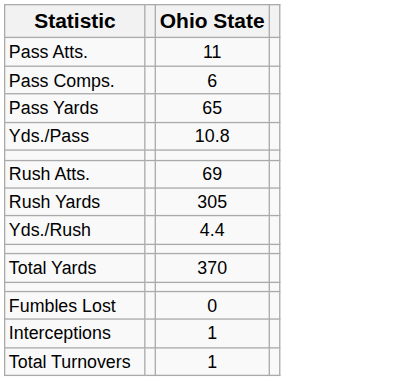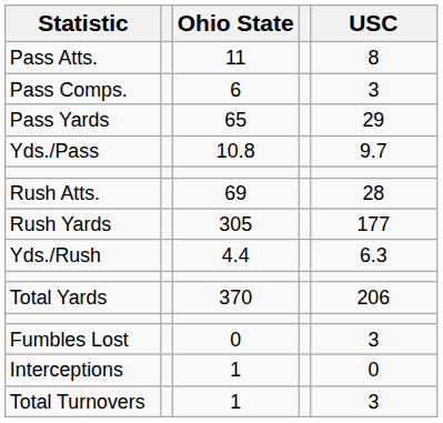+ column: USC | 8 | 3 | 29 | 9.7 | 28 | 177 | 6.3 | 206 | 3 | 0 | 3
